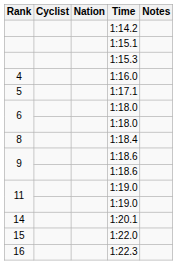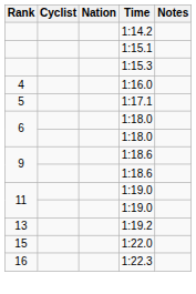- row: 8 | 1:18.4
+ row: 13 | 1:19.2
- row: 14 | 1:20.1
